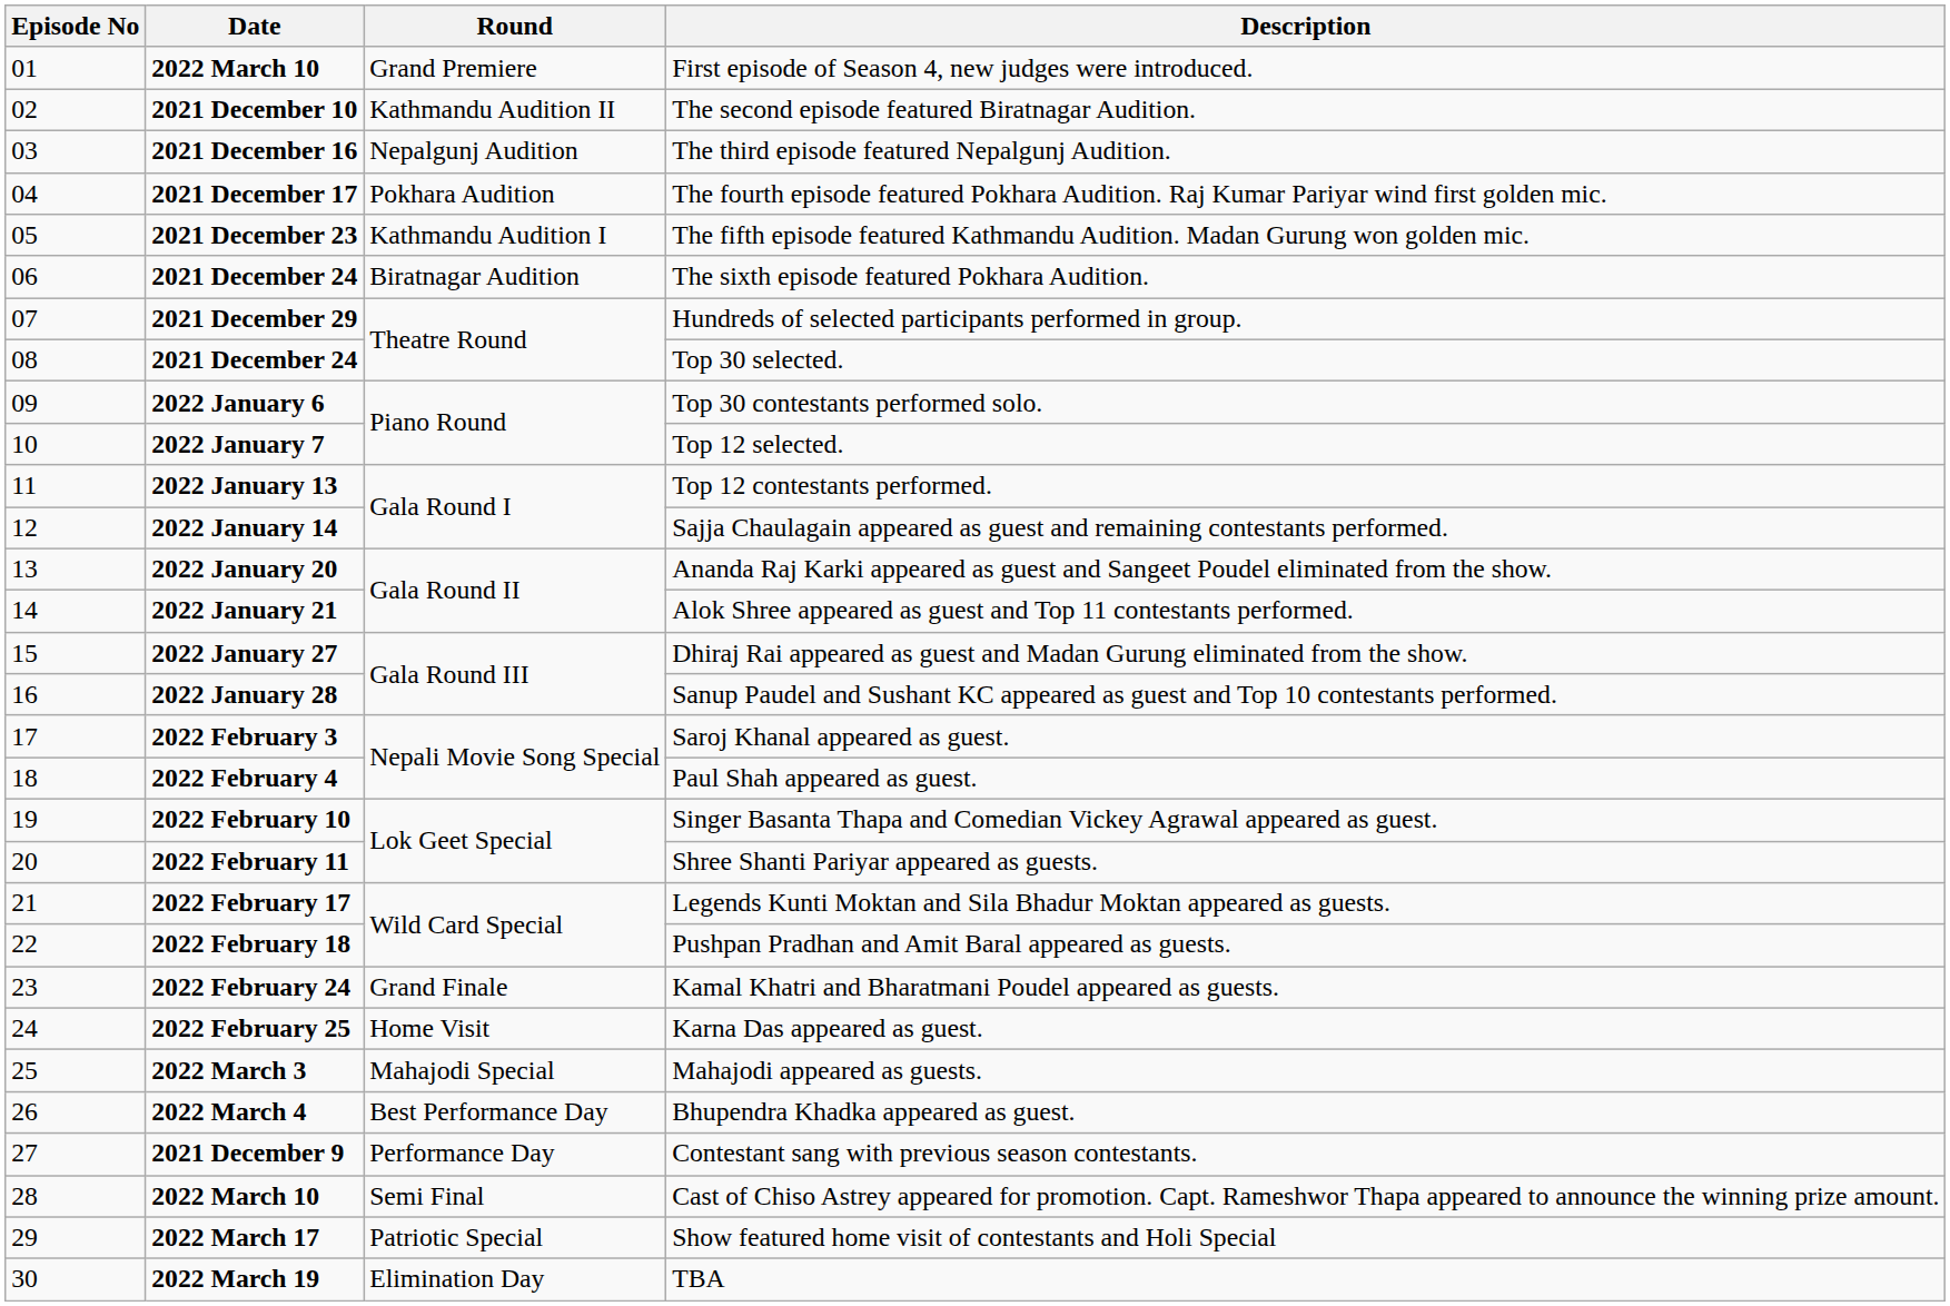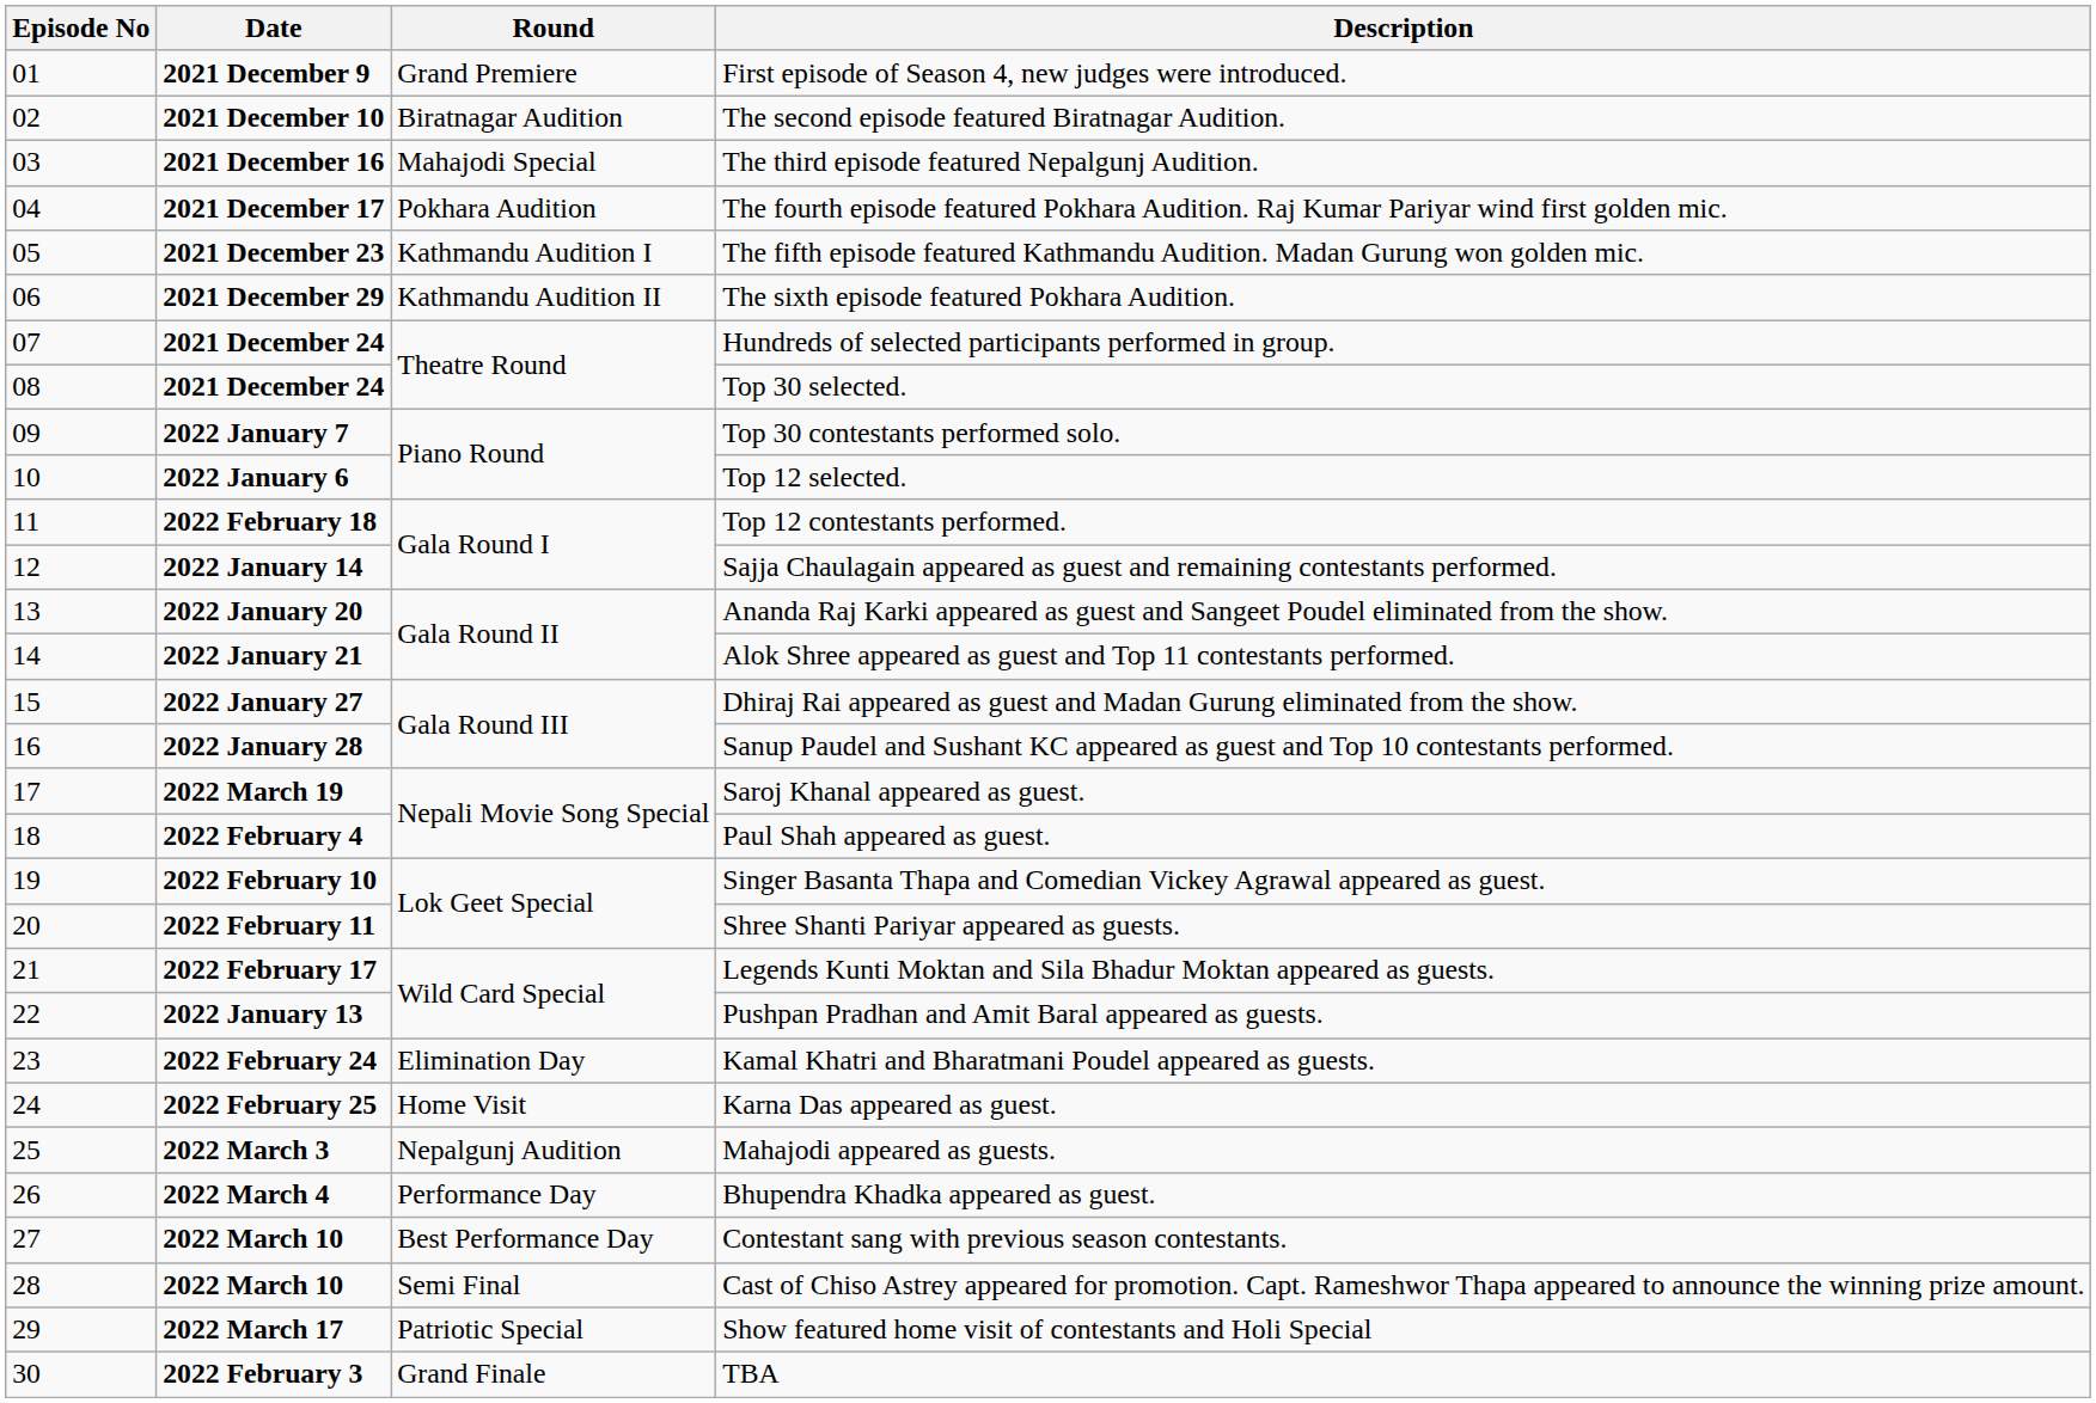First episode of Season 4, new judges were introduced. | Date: 2022 March 10 -> 2021 December 9
The second episode featured Biratnagar Audition. | Round: Kathmandu Audition II -> Biratnagar Audition
The third episode featured Nepalgunj Audition. | Round: Nepalgunj Audition -> Mahajodi Special
The sixth episode featured Pokhara Audition. | Date: 2021 December 24 -> 2021 December 29
The sixth episode featured Pokhara Audition. | Round: Biratnagar Audition -> Kathmandu Audition II
Hundreds of selected participants performed in group. | Date: 2021 December 29 -> 2021 December 24
Top 30 contestants performed solo. | Date: 2022 January 6 -> 2022 January 7
Top 12 selected. | Date: 2022 January 7 -> 2022 January 6
Top 12 contestants performed. | Date: 2022 January 13 -> 2022 February 18
Saroj Khanal appeared as guest. | Date: 2022 February 3 -> 2022 March 19
Pushpan Pradhan and Amit Baral appeared as guests. | Date: 2022 February 18 -> 2022 January 13
Kamal Khatri and Bharatmani Poudel appeared as guests. | Round: Grand Finale -> Elimination Day
Mahajodi appeared as guests. | Round: Mahajodi Special -> Nepalgunj Audition
Bhupendra Khadka appeared as guest. | Round: Best Performance Day -> Performance Day
Contestant sang with previous season contestants. | Date: 2021 December 9 -> 2022 March 10
Contestant sang with previous season contestants. | Round: Performance Day -> Best Performance Day
TBA | Date: 2022 March 19 -> 2022 February 3
TBA | Round: Elimination Day -> Grand Finale
